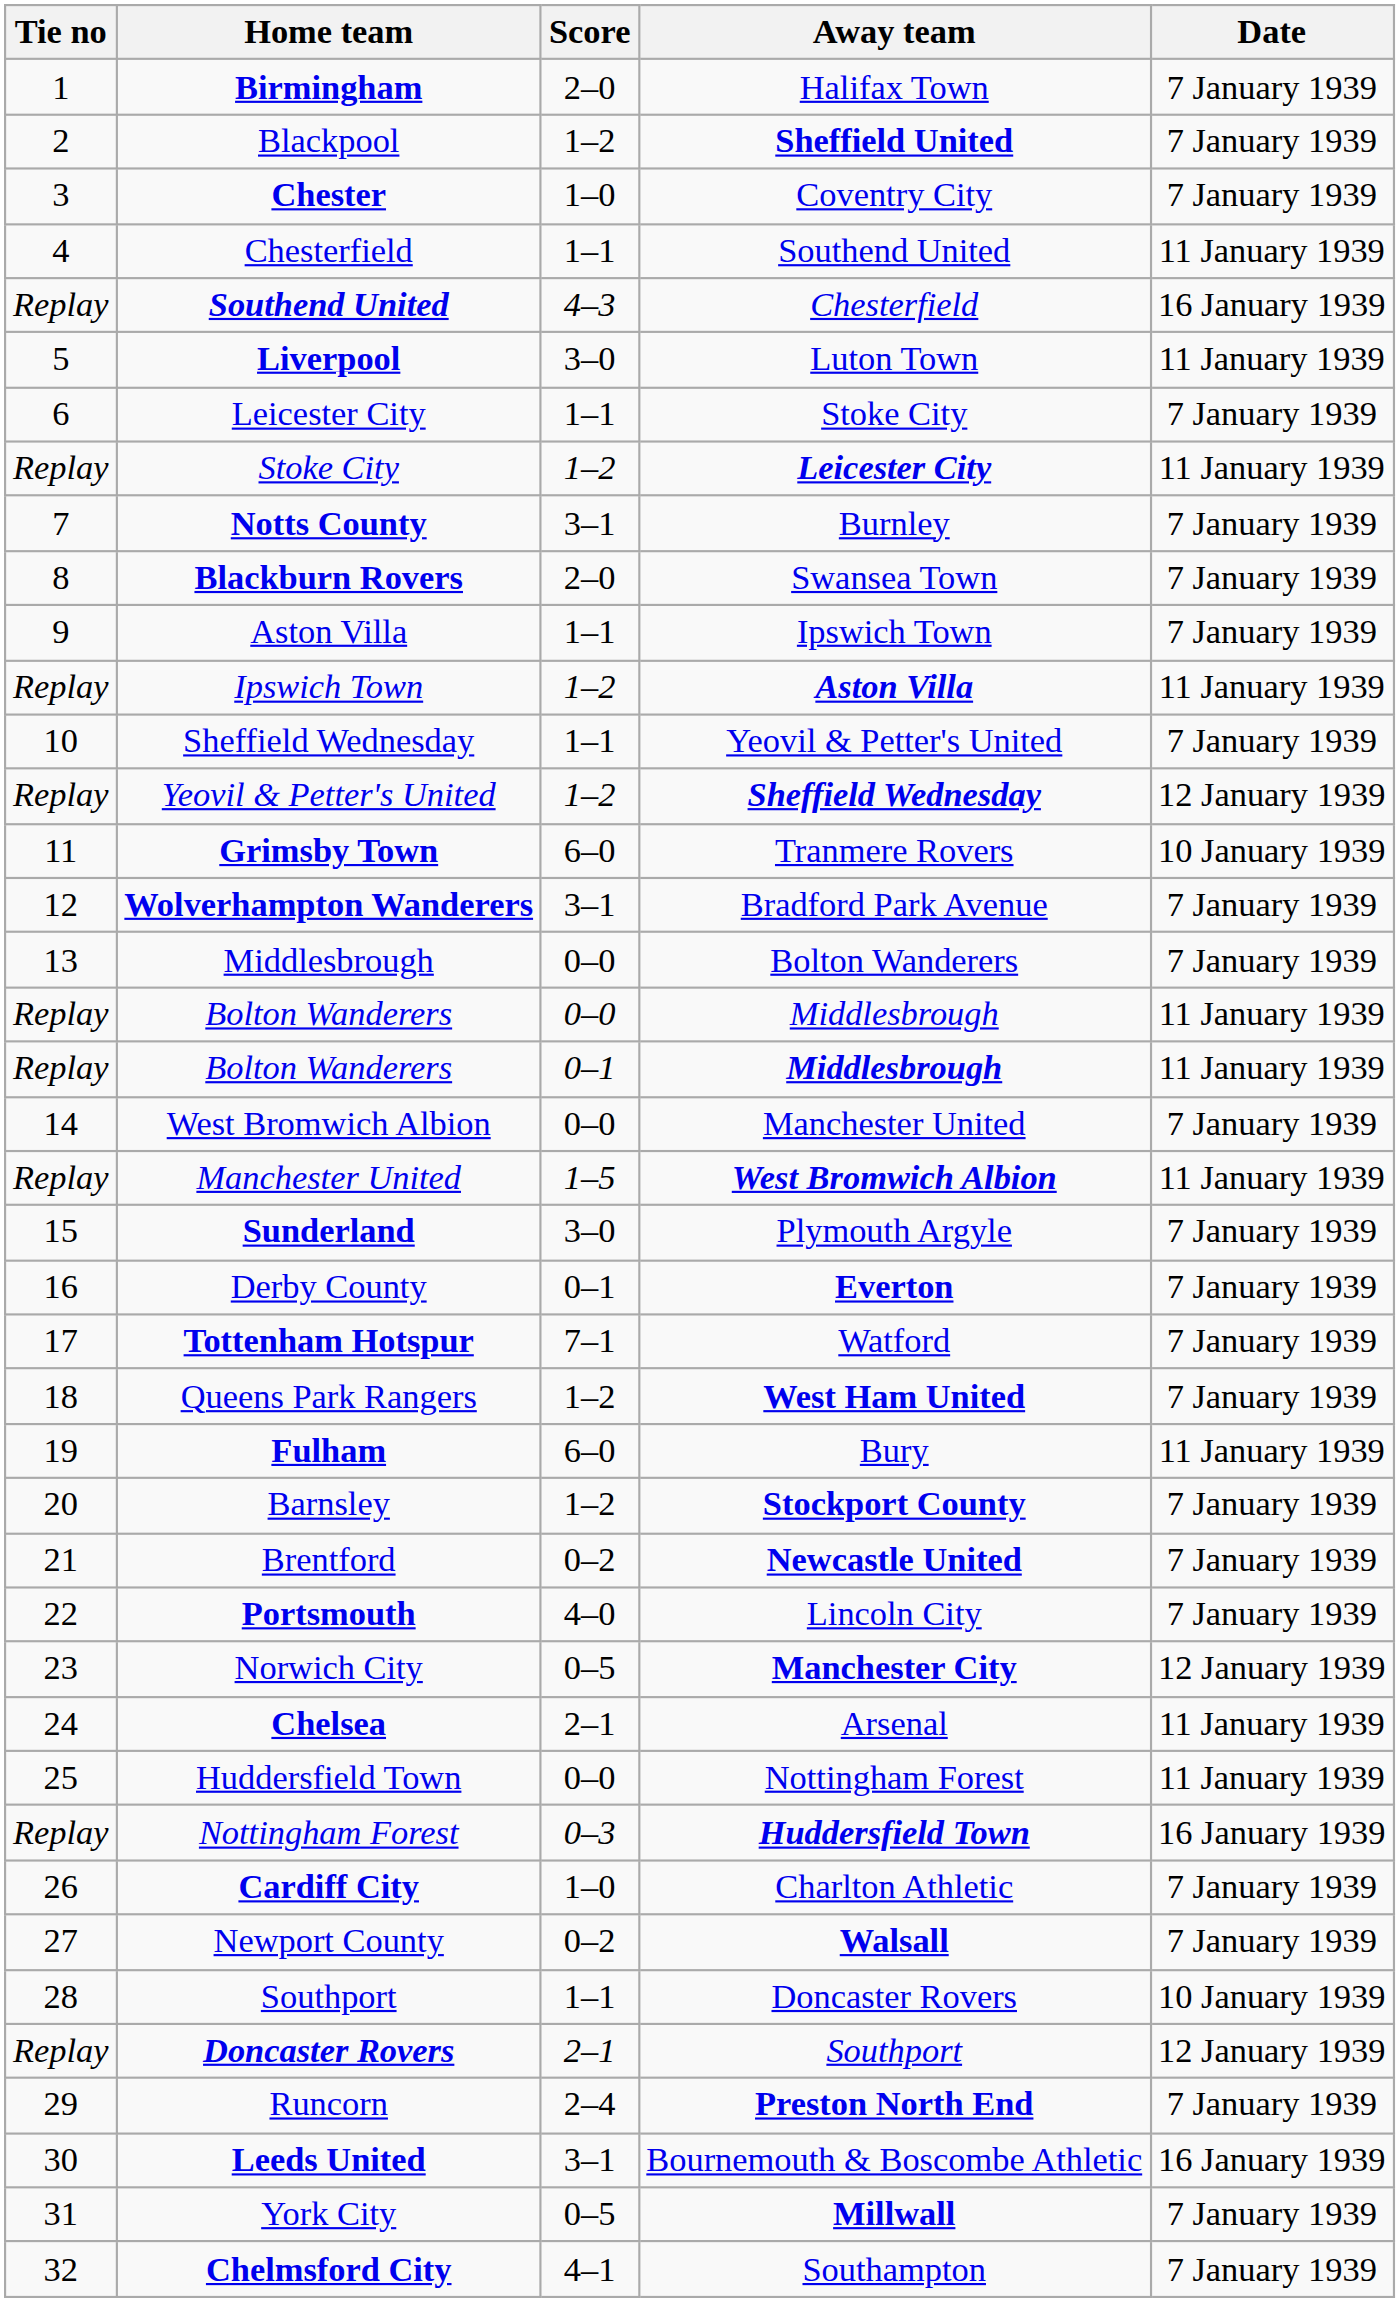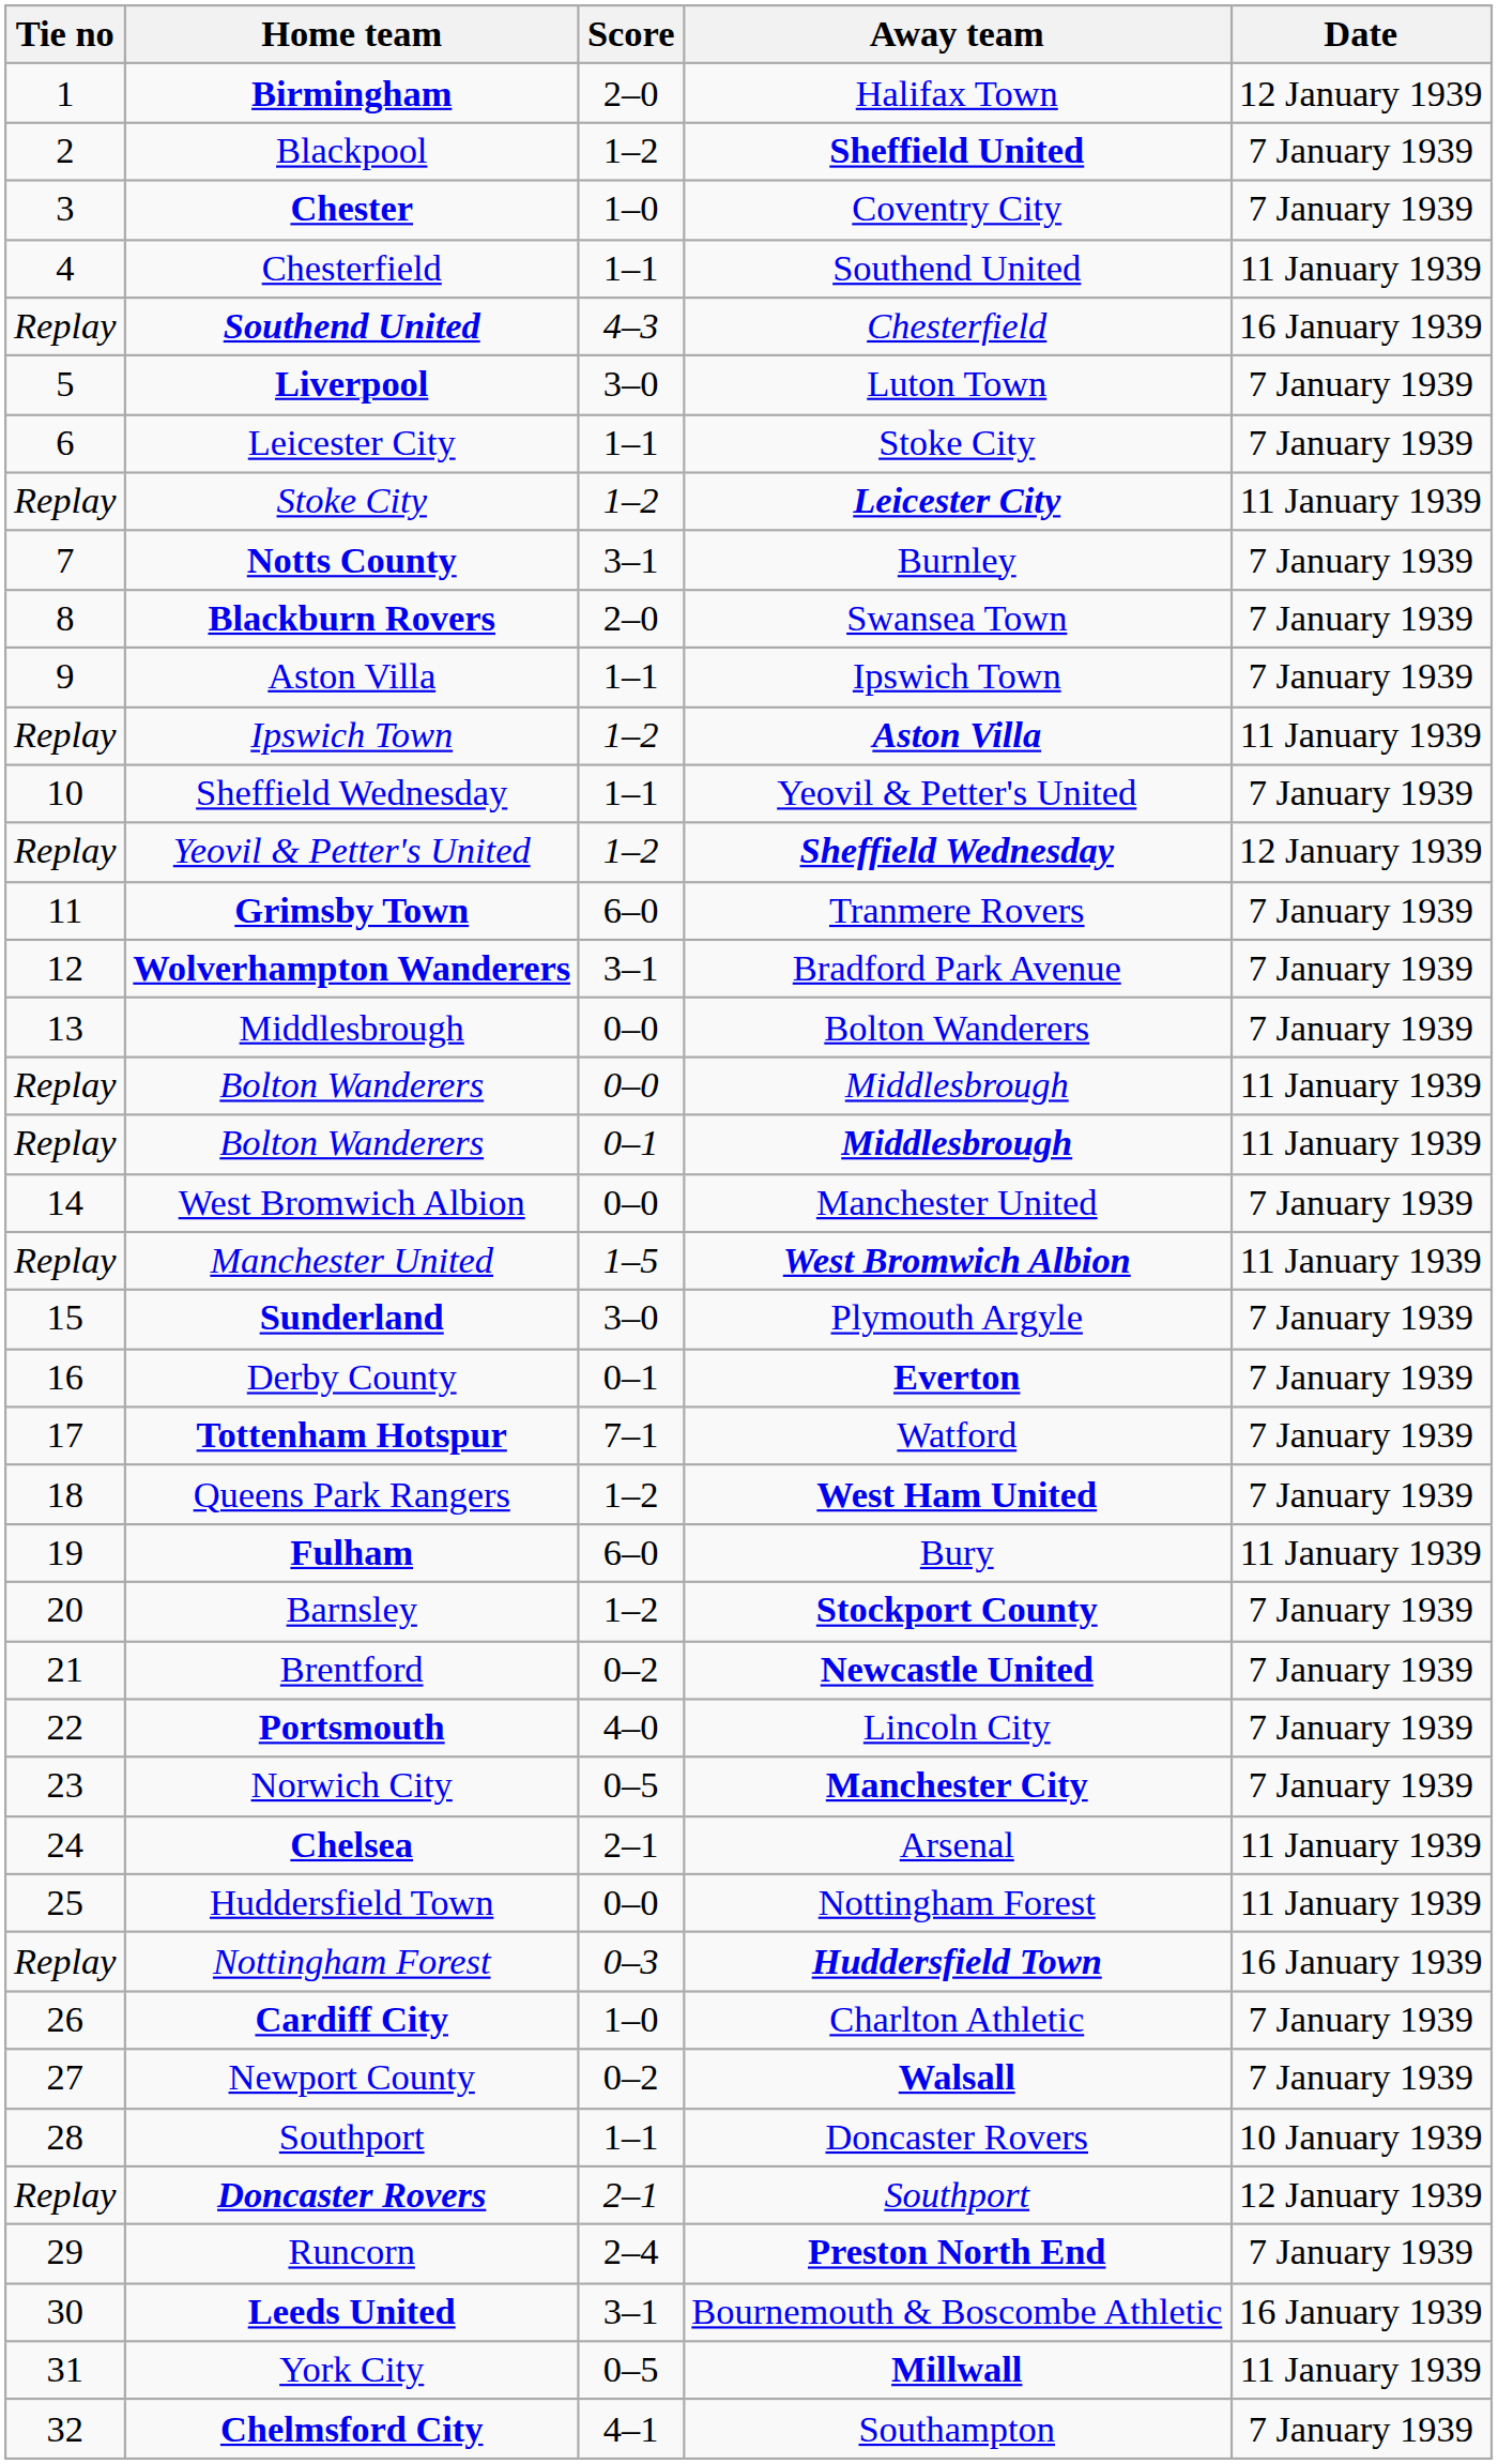Birmingham | Date: 7 January 1939 -> 12 January 1939
Liverpool | Date: 11 January 1939 -> 7 January 1939
Grimsby Town | Date: 10 January 1939 -> 7 January 1939
Norwich City | Date: 12 January 1939 -> 7 January 1939
York City | Date: 7 January 1939 -> 11 January 1939
